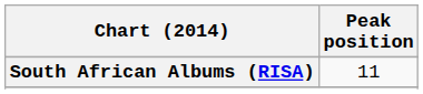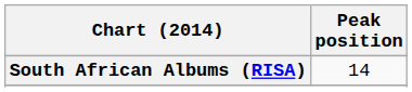South African Albums (RISA) | Peak position: 11 -> 14
